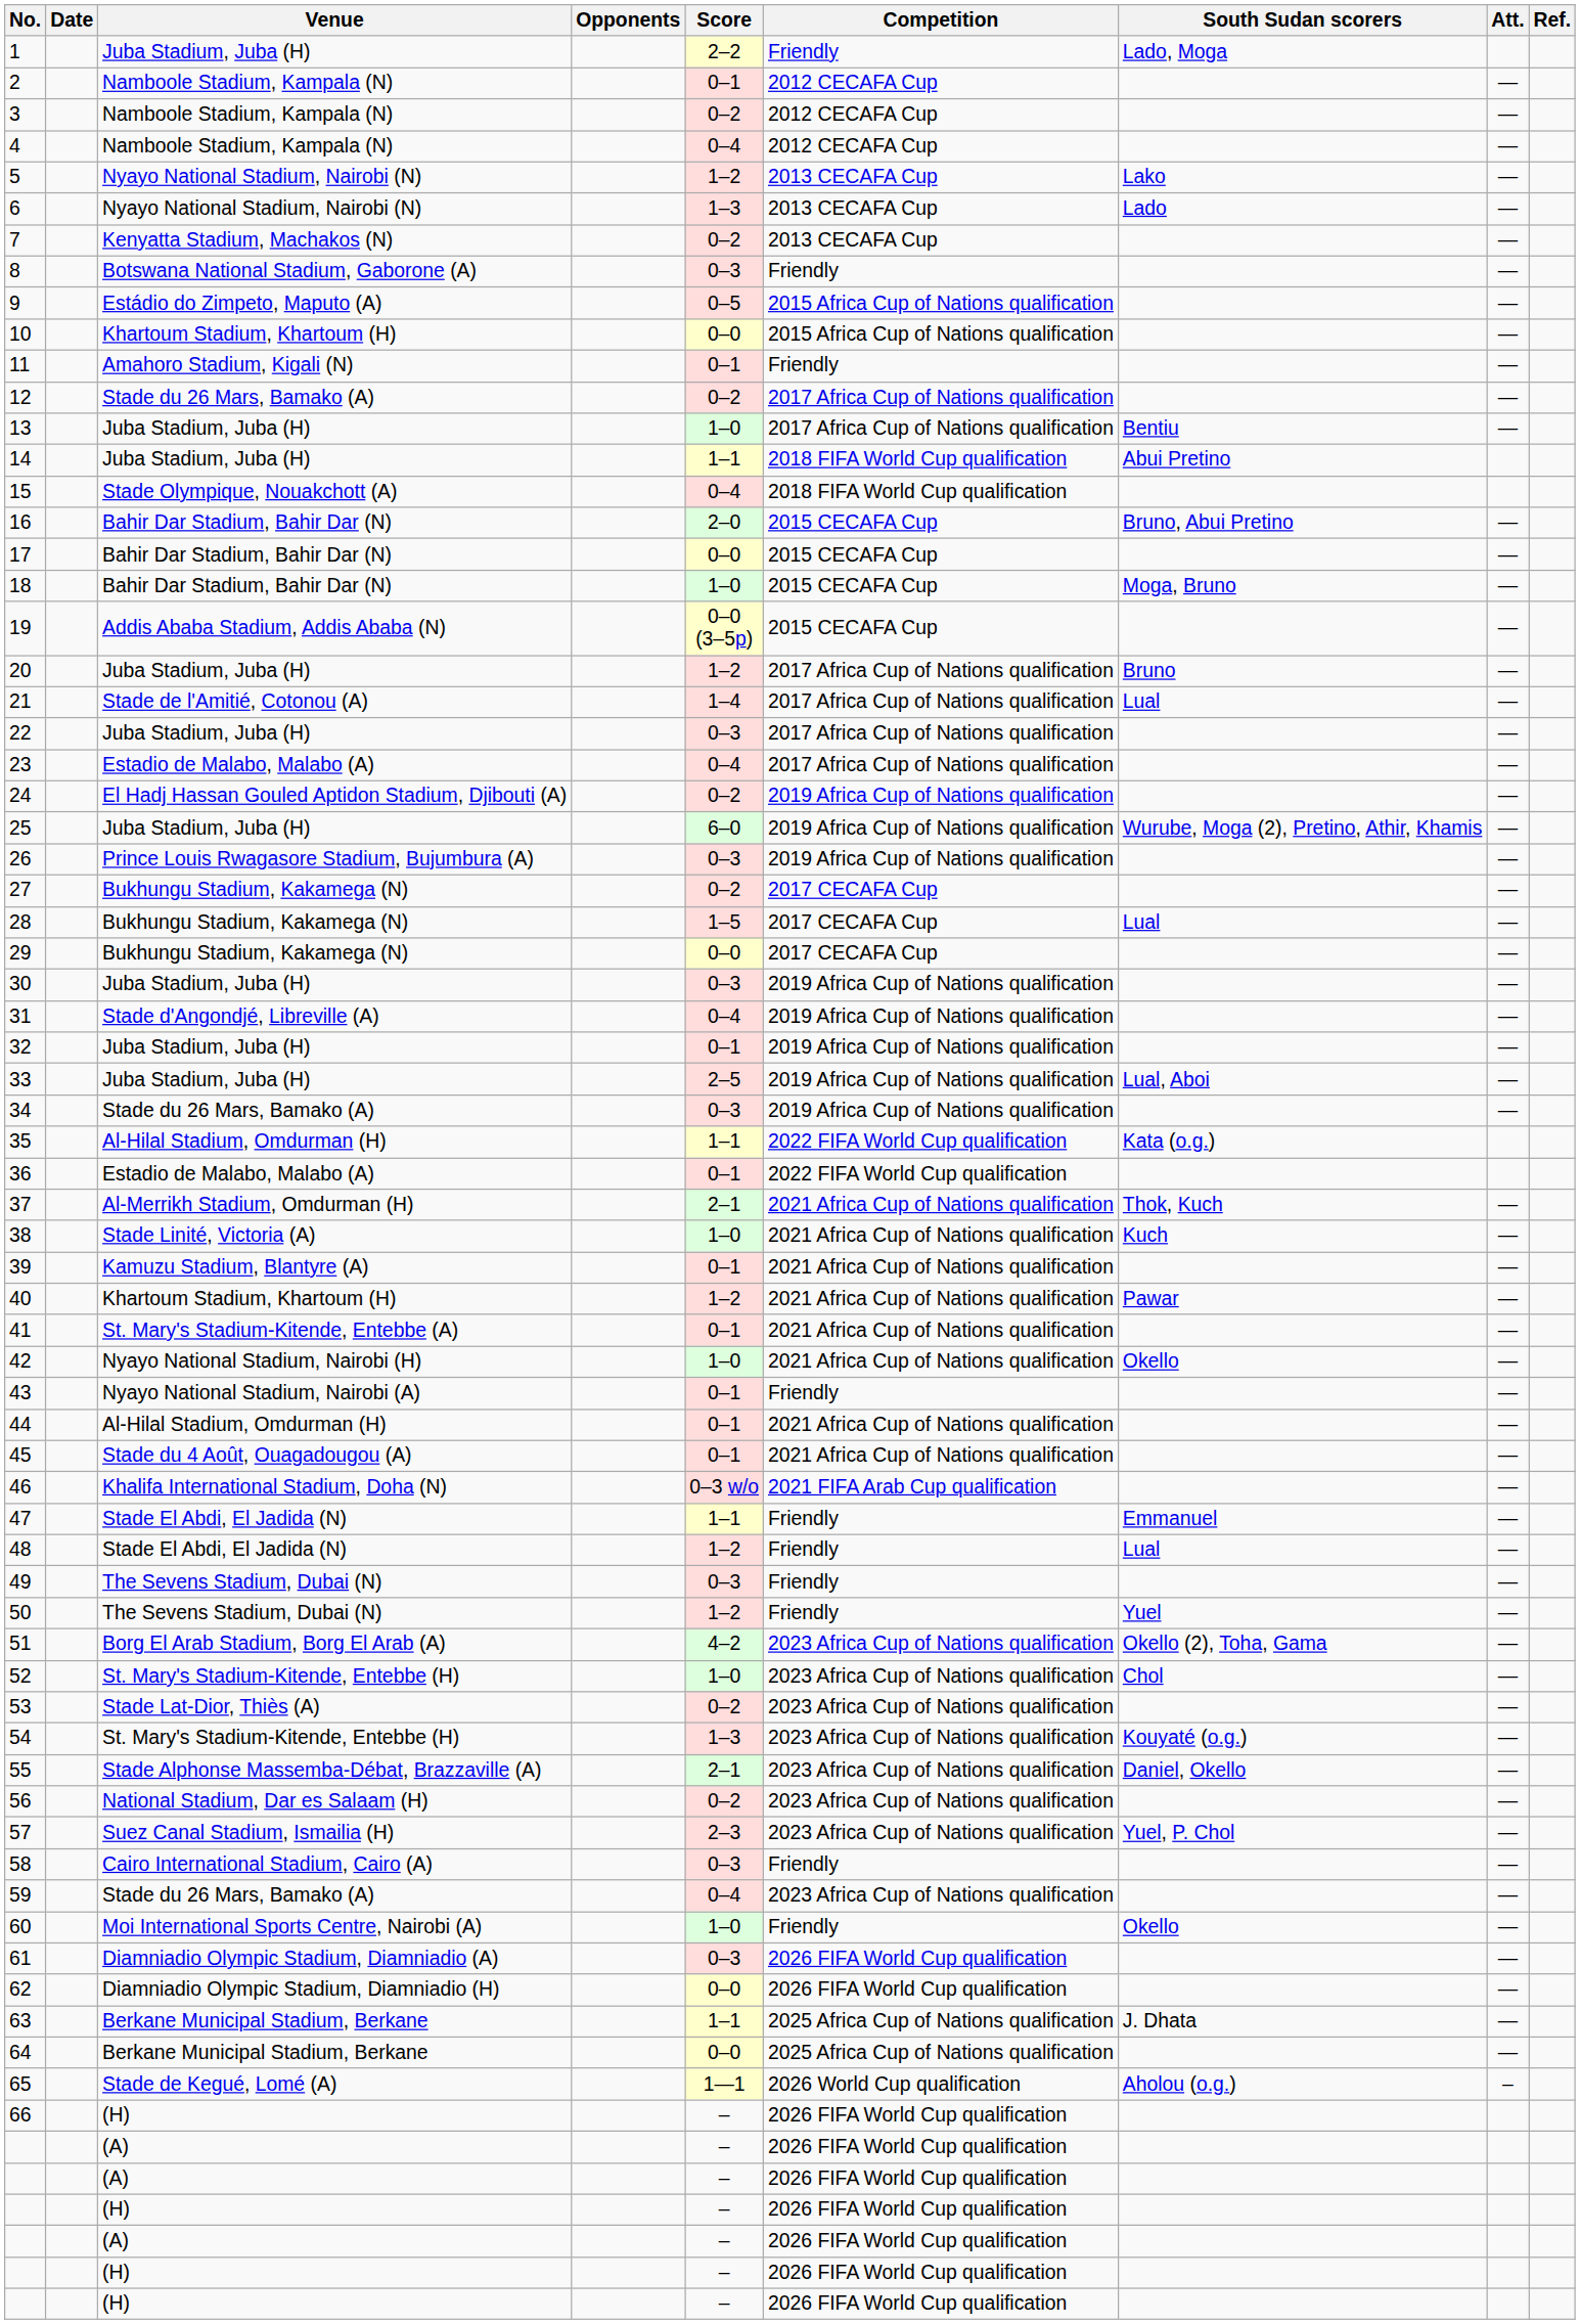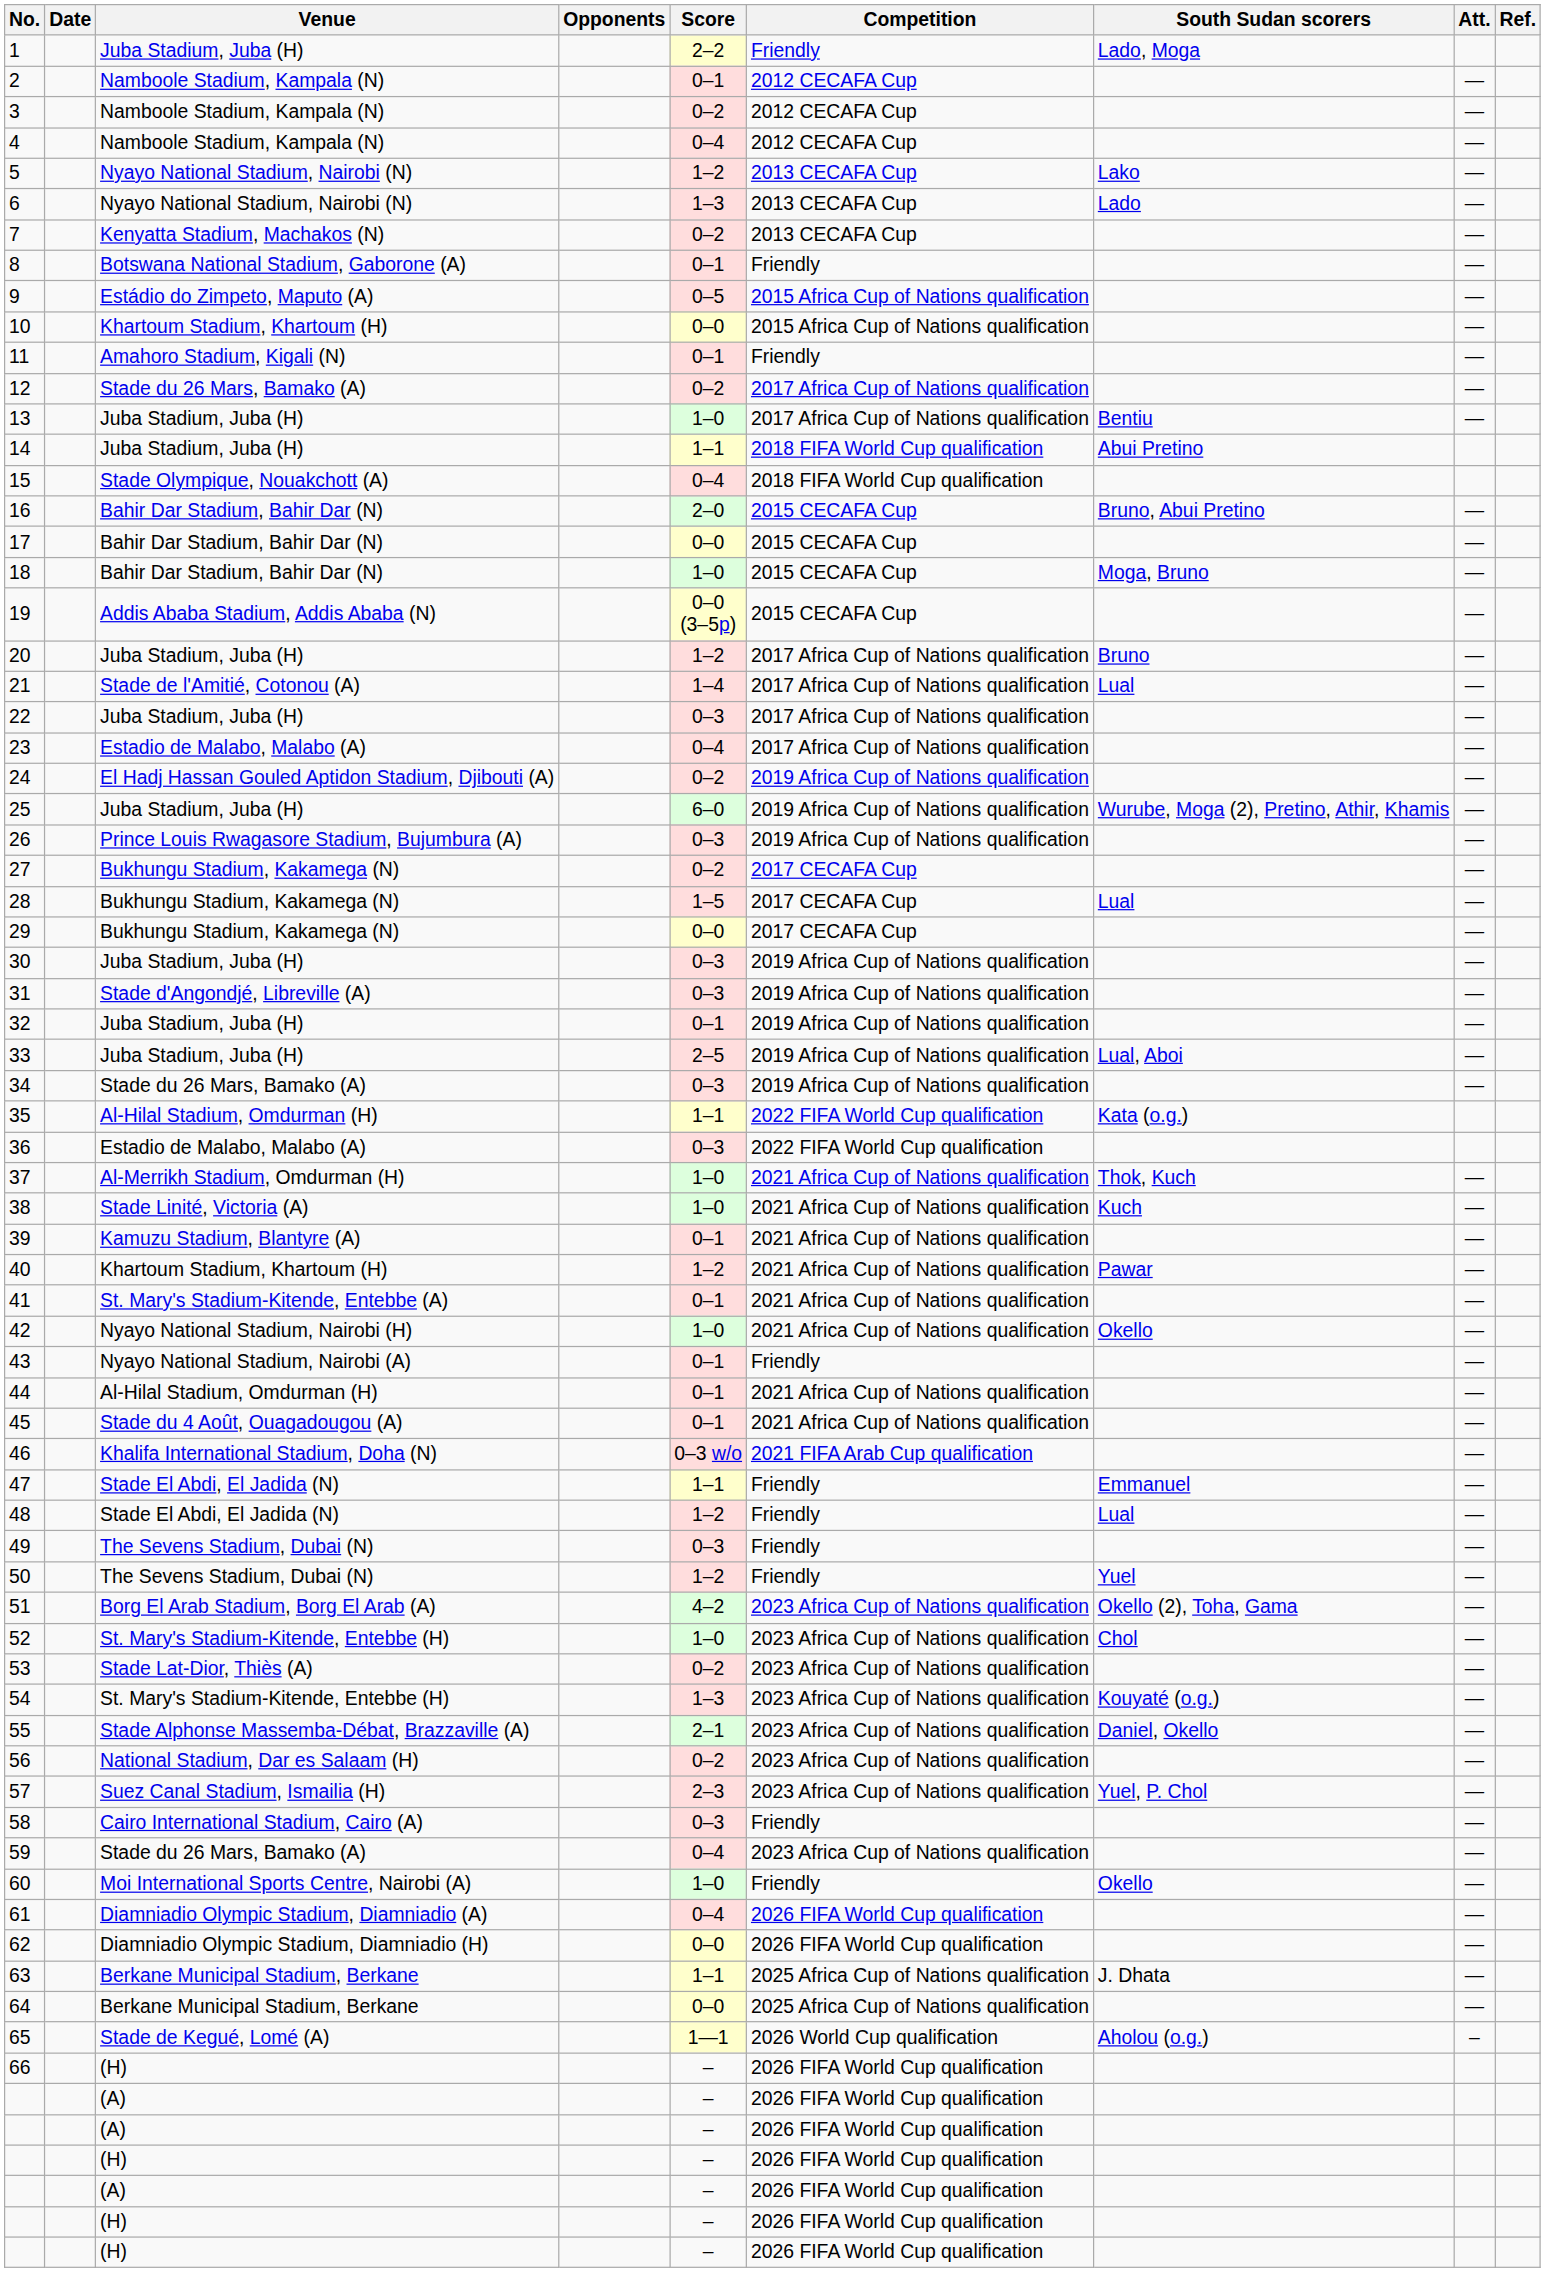8 | Score: 0–3 -> 0–1
31 | Score: 0–4 -> 0–3
36 | Score: 0–1 -> 0–3
37 | Score: 2–1 -> 1–0
61 | Score: 0–3 -> 0–4
